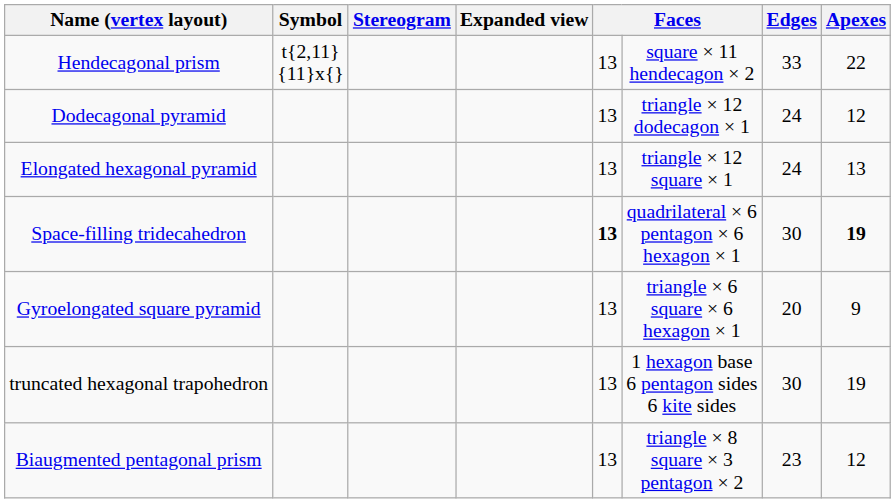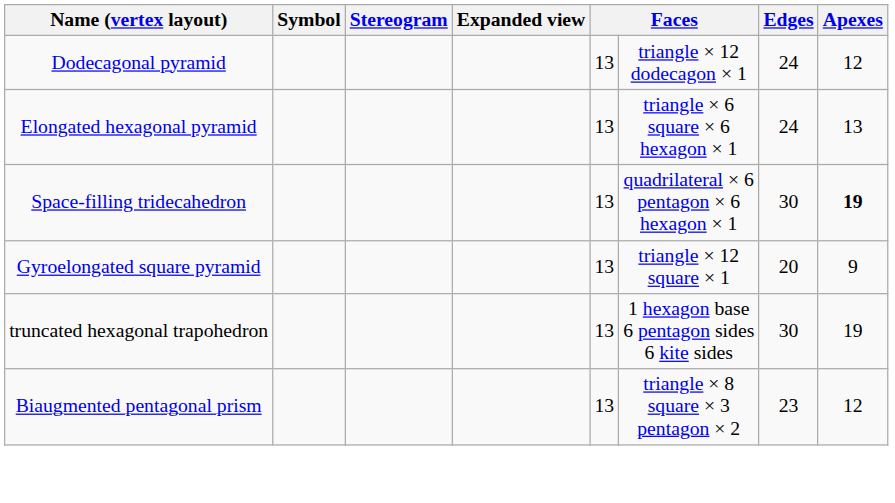- row: Hendecagonal prism | t{2,11} {11}x{} | 13 | square × 11 hendecagon × 2 | 33 | 22
Elongated hexagonal pyramid | column 6: triangle × 12 square × 1 -> triangle × 6 square × 6 hexagon × 1
Space-filling tridecahedron | column 5: bold -> normal
Gyroelongated square pyramid | column 6: triangle × 6 square × 6 hexagon × 1 -> triangle × 12 square × 1
